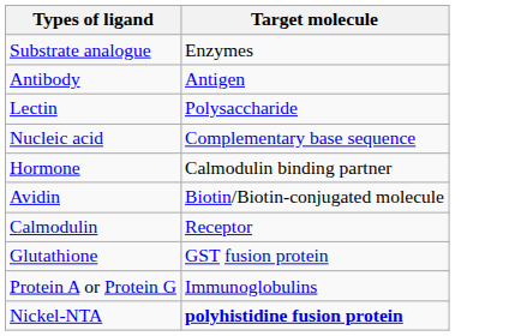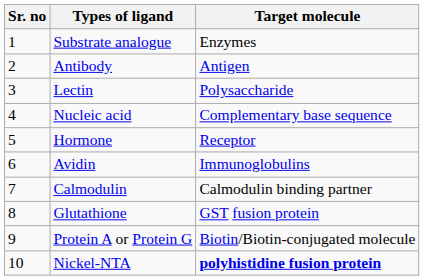+ column: Sr. no | 1 | 2 | 3 | 4 | 5 | 6 | 7 | 8 | 9 | 10
Hormone | Target molecule: Calmodulin binding partner -> Receptor
Avidin | Target molecule: Biotin/Biotin-conjugated molecule -> Immunoglobulins
Calmodulin | Target molecule: Receptor -> Calmodulin binding partner
Protein A or Protein G | Target molecule: Immunoglobulins -> Biotin/Biotin-conjugated molecule
